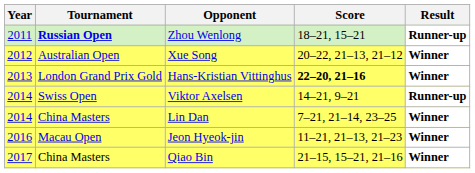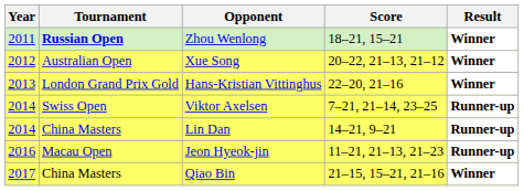Zhou Wenlong | Result: Runner-up -> Winner
Hans-Kristian Vittinghus | Score: bold -> normal
Viktor Axelsen | Score: 14–21, 9–21 -> 7–21, 21–14, 23–25
Lin Dan | Score: 7–21, 21–14, 23–25 -> 14–21, 9–21
Lin Dan | Result: Winner -> Runner-up
Jeon Hyeok-jin | Result: Winner -> Runner-up
